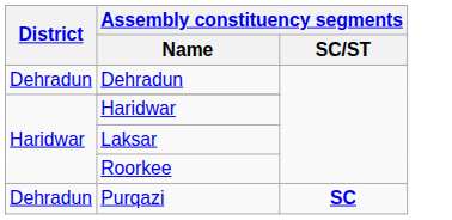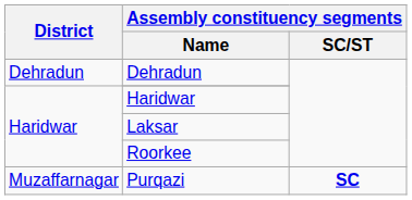Purqazi | District: Dehradun -> Muzaffarnagar
